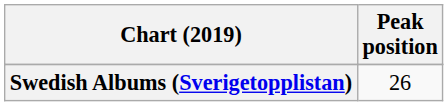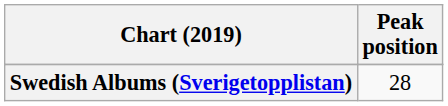Swedish Albums (Sverigetopplistan) | Peak position: 26 -> 28
